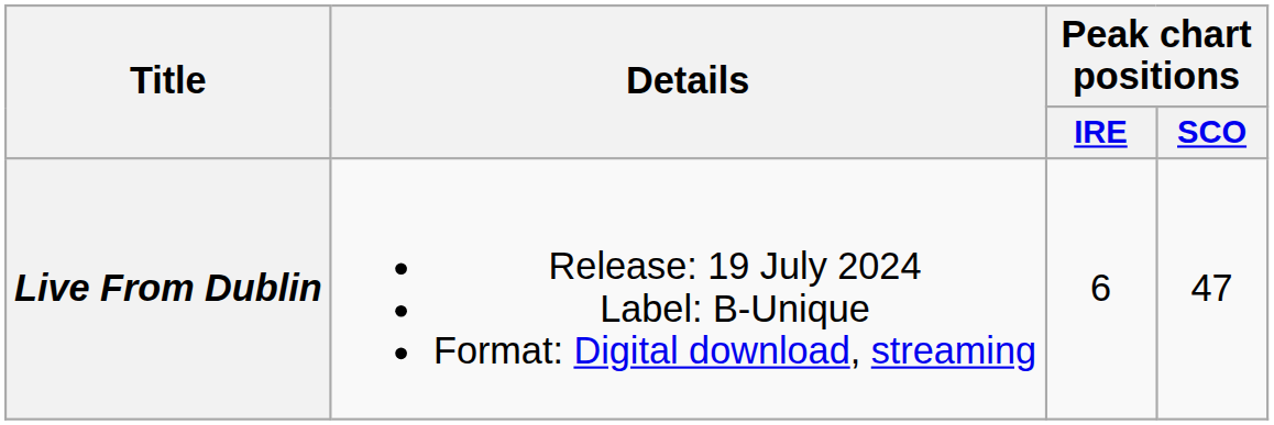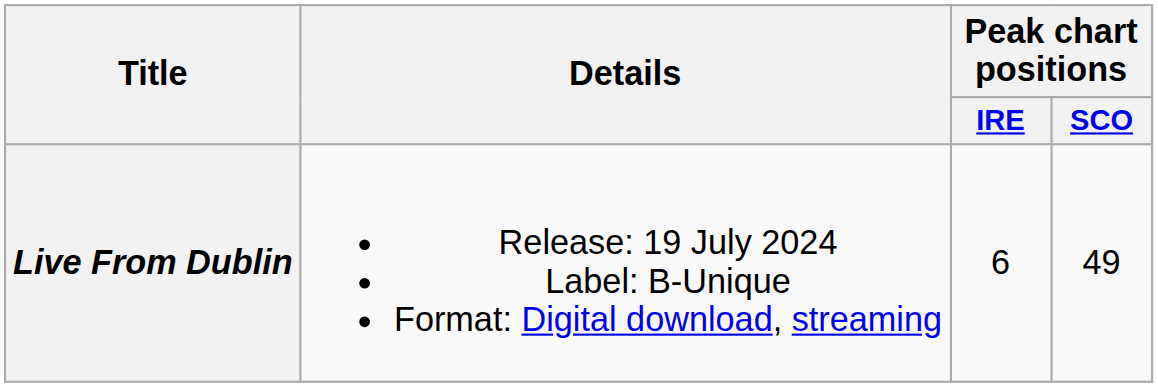Live From Dublin | Peak chart positions / SCO: 47 -> 49
